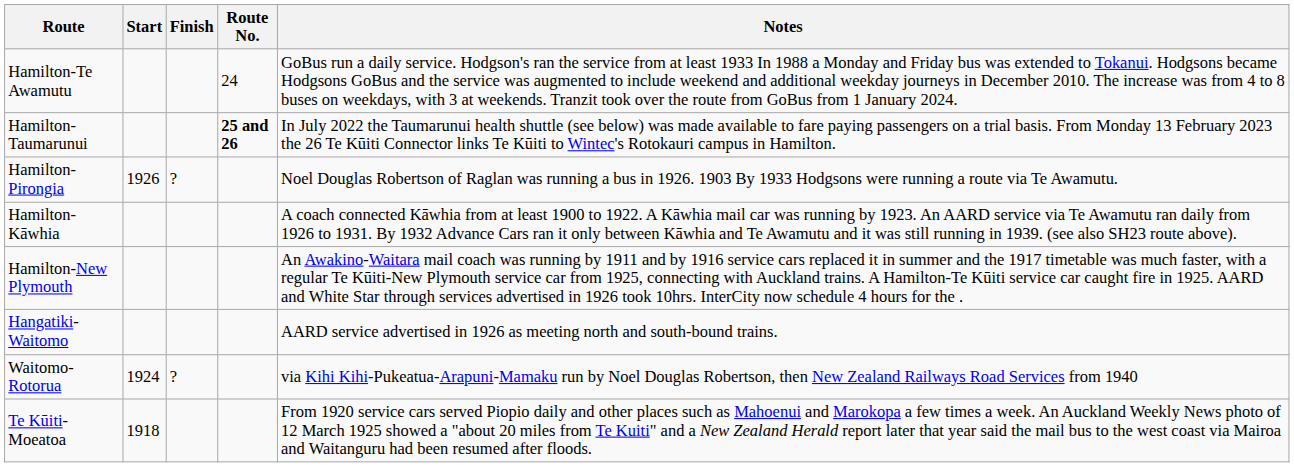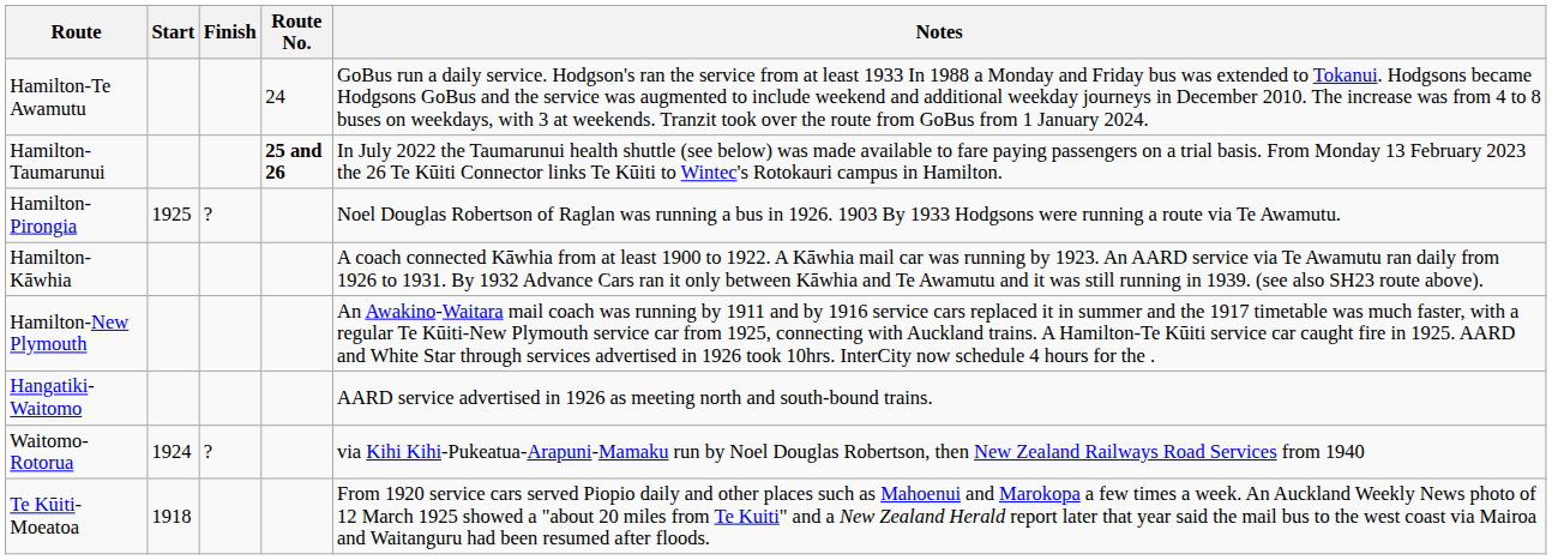Hamilton-Pirongia | Start: 1926 -> 1925
